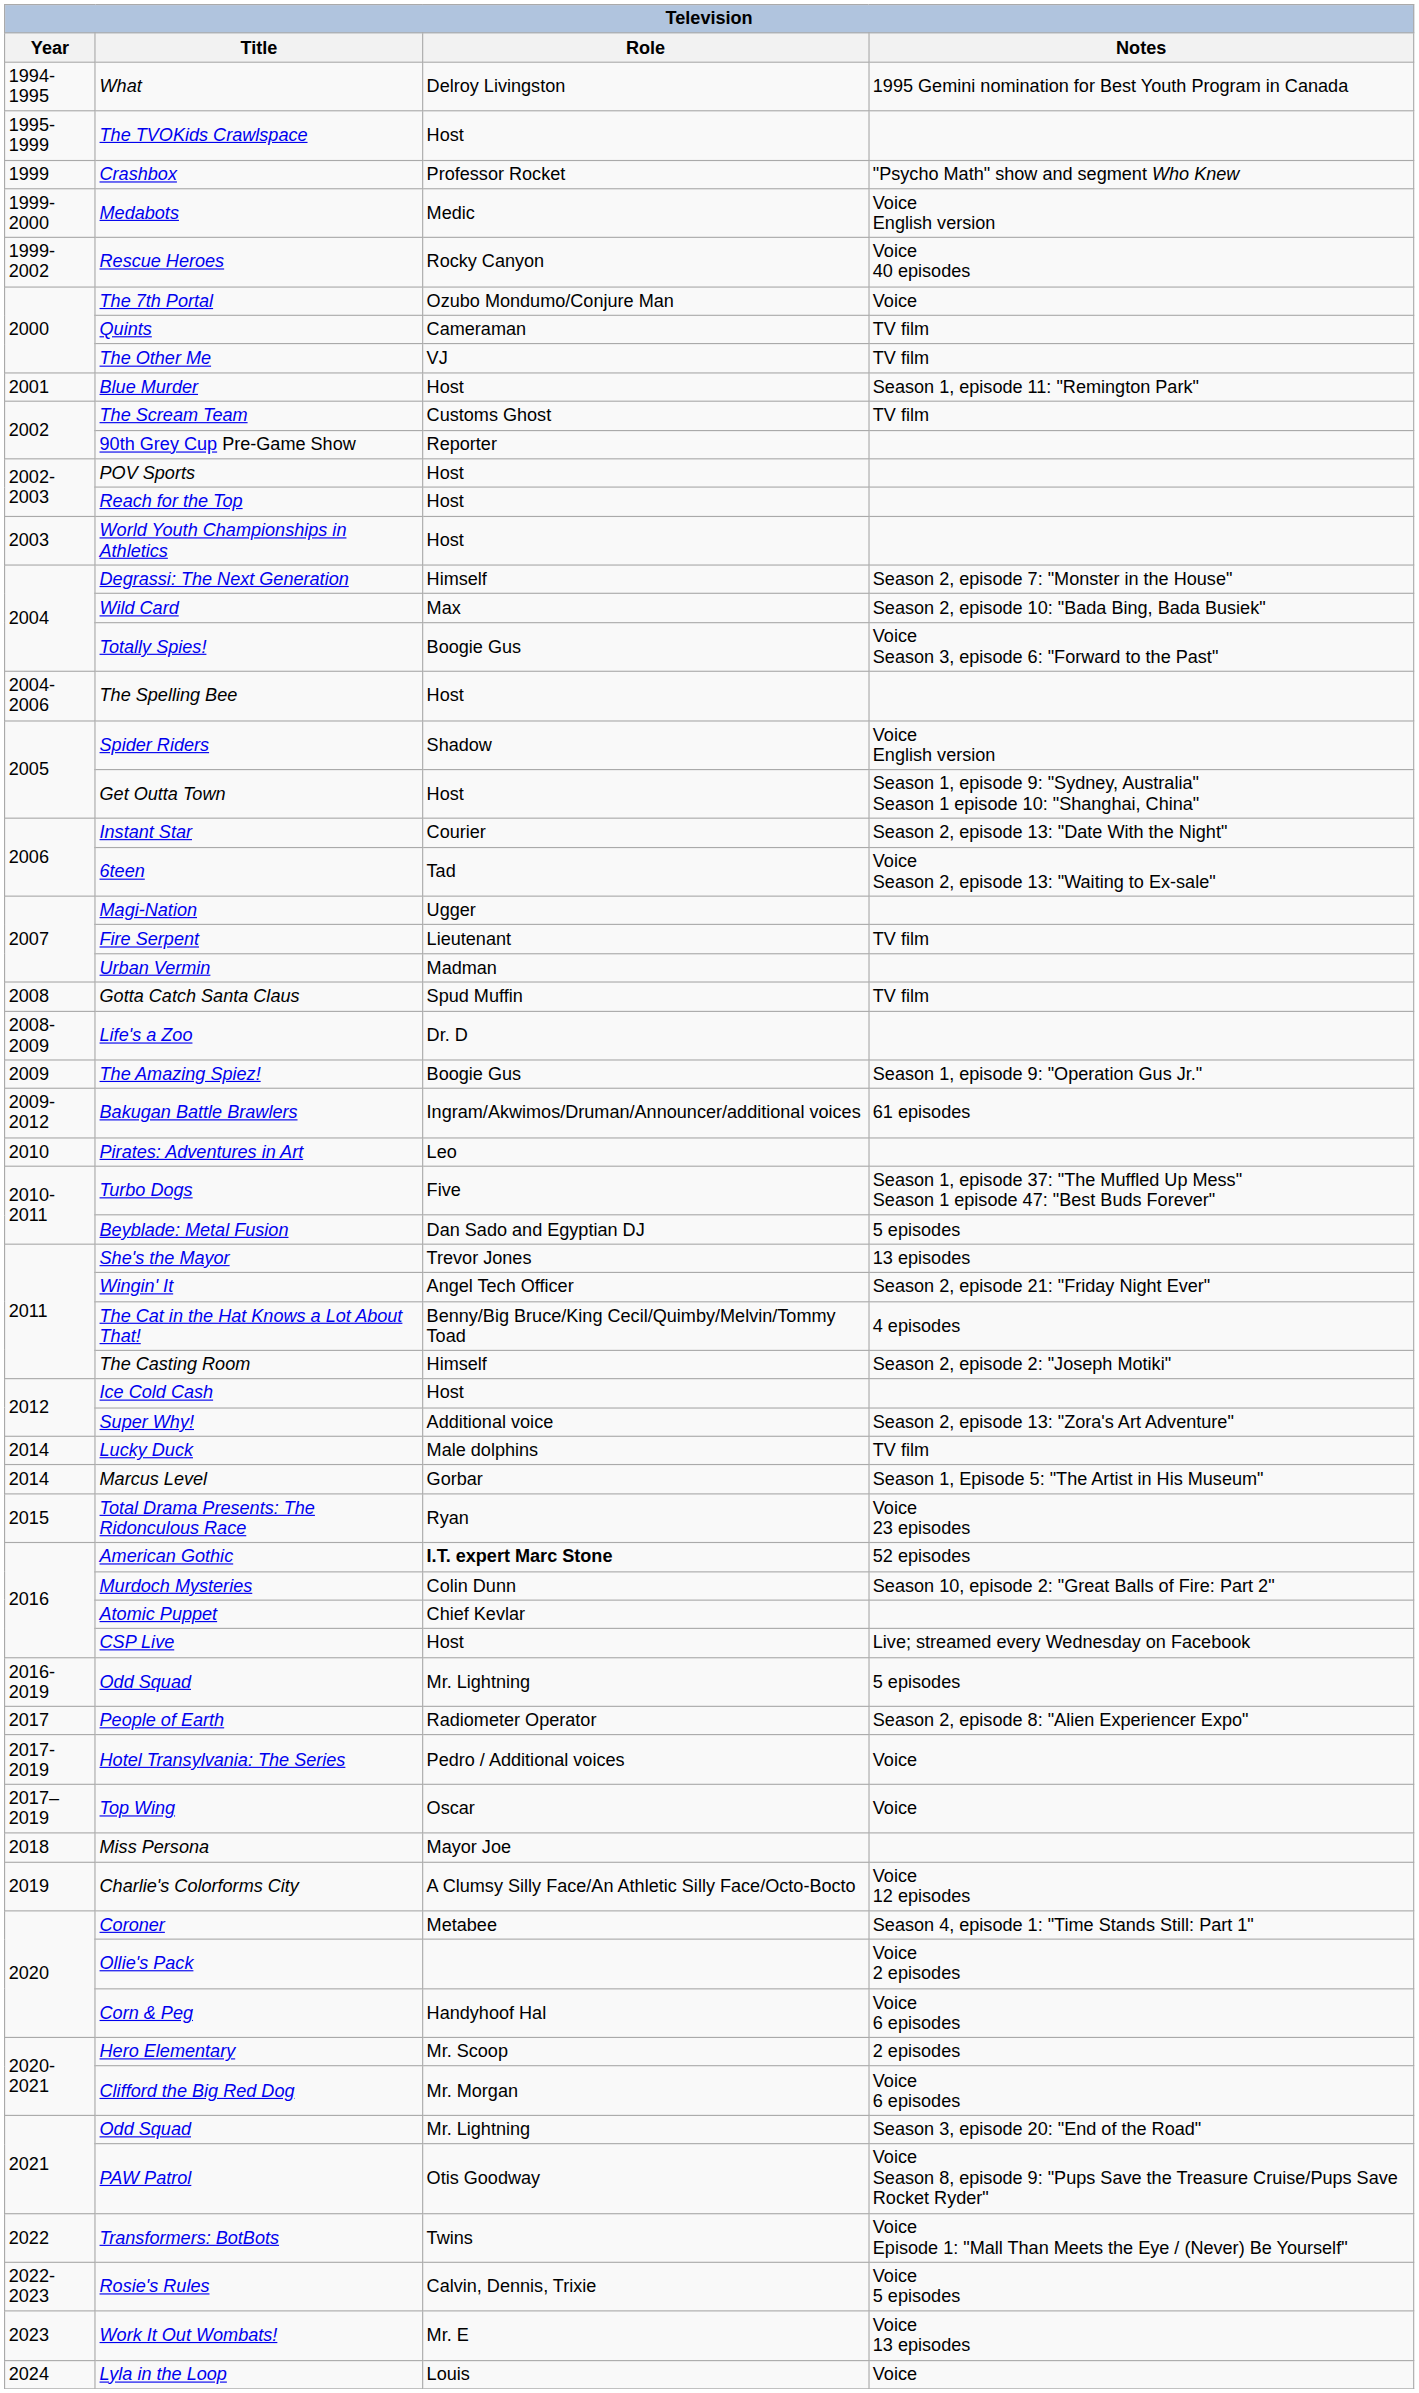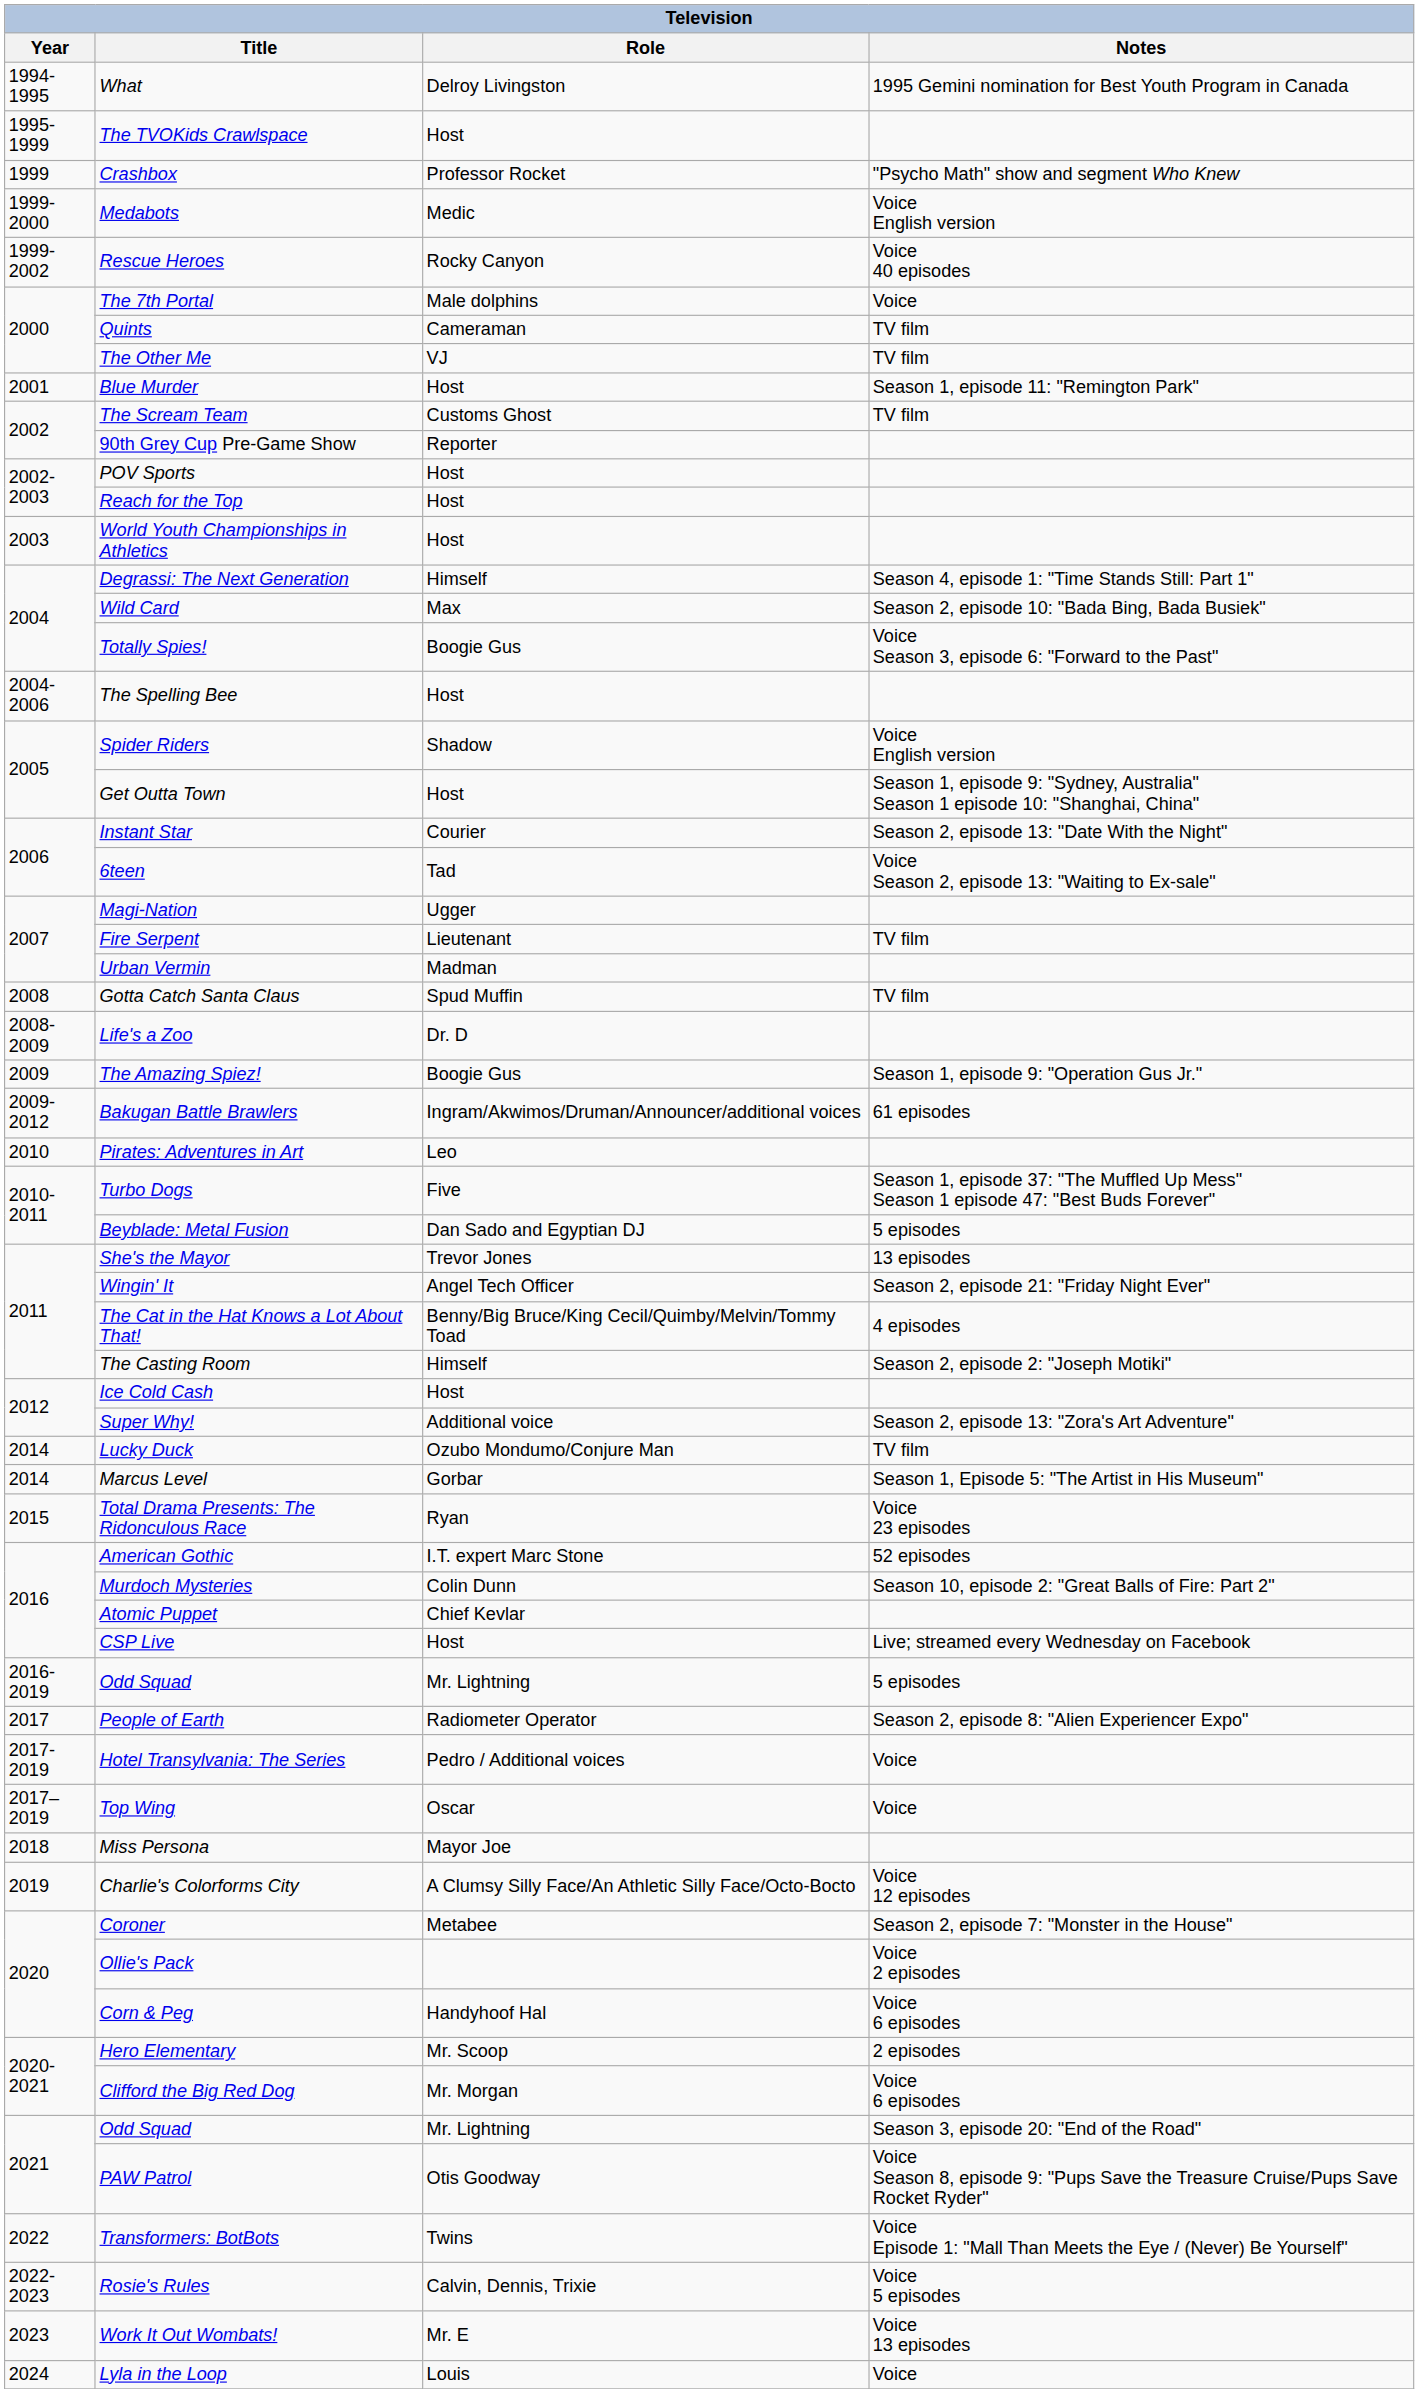The 7th Portal | Role: Ozubo Mondumo/Conjure Man -> Male dolphins
Degrassi: The Next Generation | Notes: Season 2, episode 7: "Monster in the House" -> Season 4, episode 1: "Time Stands Still: Part 1"
Lucky Duck | Role: Male dolphins -> Ozubo Mondumo/Conjure Man
American Gothic | Role: bold -> normal
Coroner | Notes: Season 4, episode 1: "Time Stands Still: Part 1" -> Season 2, episode 7: "Monster in the House"
